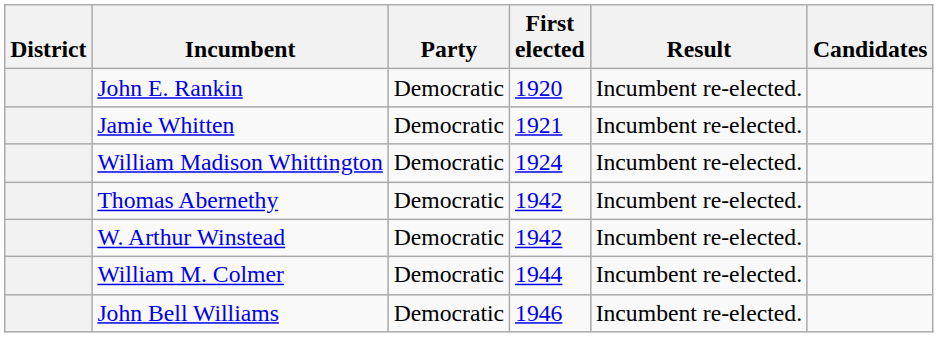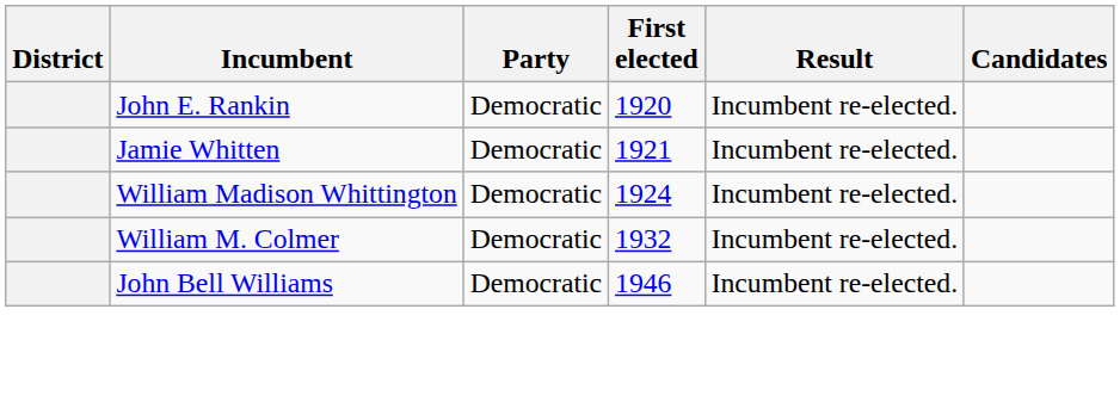- row: Thomas Abernethy | Democratic | 1942 | Incumbent re-elected.
- row: W. Arthur Winstead | Democratic | 1942 | Incumbent re-elected.
William M. Colmer | First elected: 1944 -> 1932
